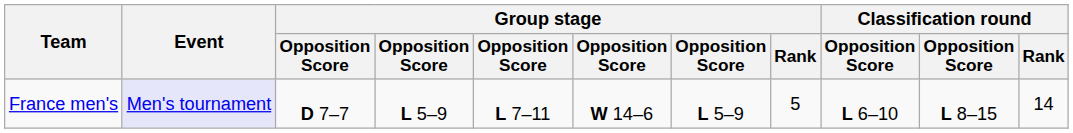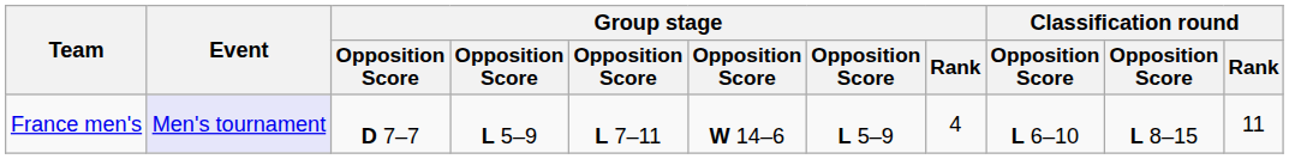France men's | Group stage / Rank: 5 -> 4
France men's | Classification round / Rank: 14 -> 11
